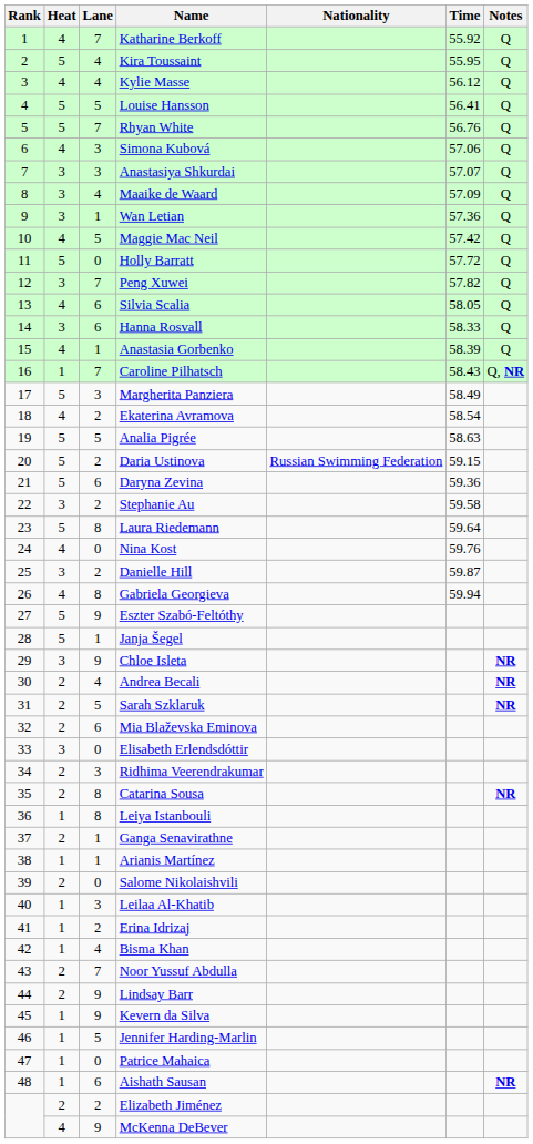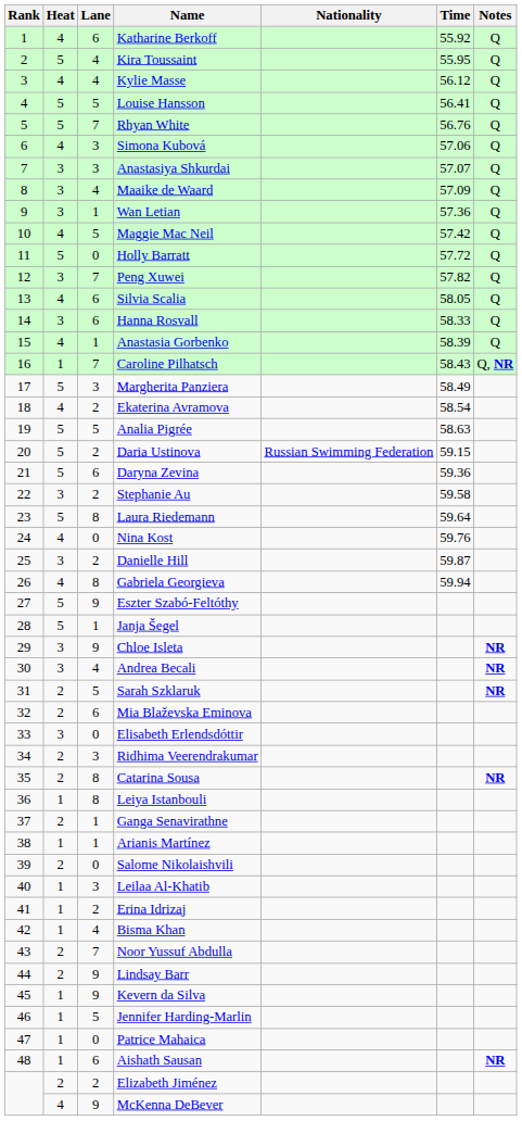Katharine Berkoff | Lane: 7 -> 6
Andrea Becali | Heat: 2 -> 3
